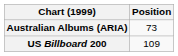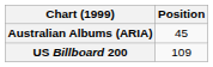Australian Albums (ARIA) | Position: 73 -> 45
